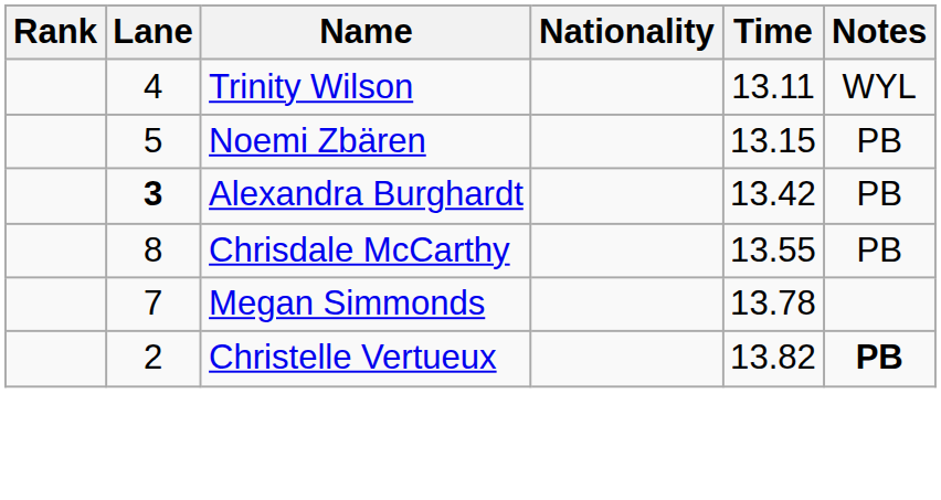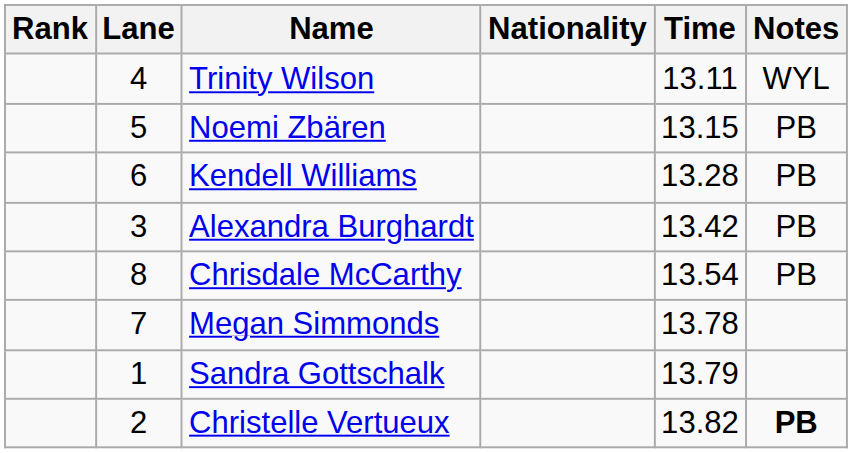+ row: 6 | Kendell Williams | 13.28 | PB
Alexandra Burghardt | Lane: bold -> normal
Chrisdale McCarthy | Time: 13.55 -> 13.54
+ row: 1 | Sandra Gottschalk | 13.79
